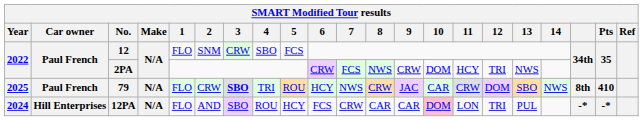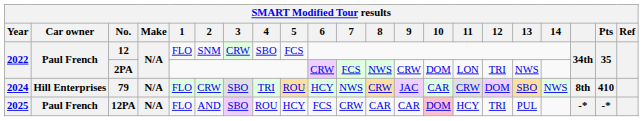2PA | 11: HCY -> LON
79 | Year: 2025 -> 2024
79 | Car owner: Paul French -> Hill Enterprises
79 | 3: bold -> normal
12PA | Year: 2024 -> 2025
12PA | Car owner: Hill Enterprises -> Paul French
12PA | 11: LON -> HCY
